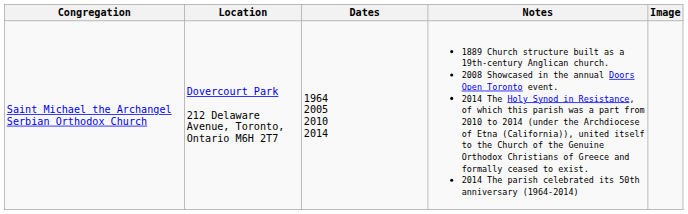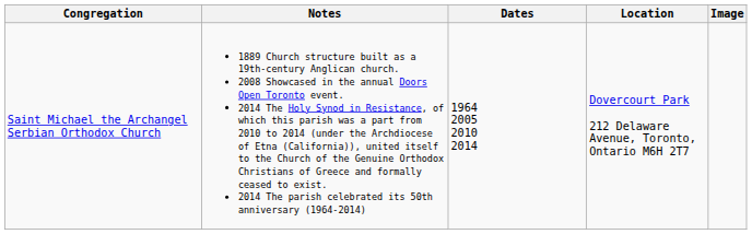columns swapped: Location <-> Notes
